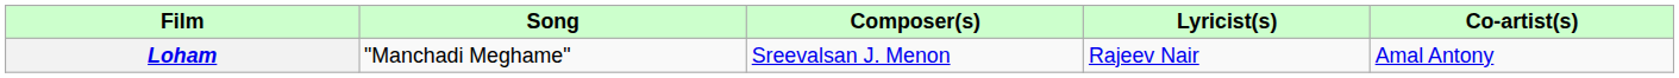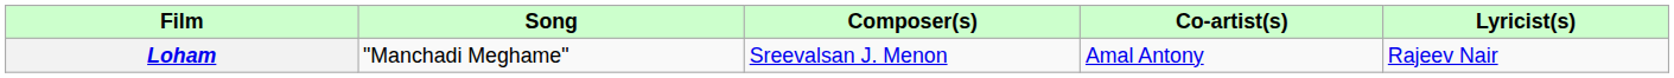columns swapped: Lyricist(s) <-> Co-artist(s)
